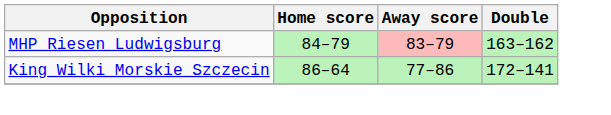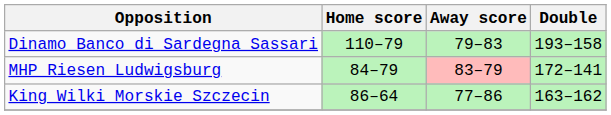+ row: Dinamo Banco di Sardegna Sassari | 110–79 | 79–83 | 193–158
MHP Riesen Ludwigsburg | Double: 163–162 -> 172–141
King Wilki Morskie Szczecin | Double: 172–141 -> 163–162
